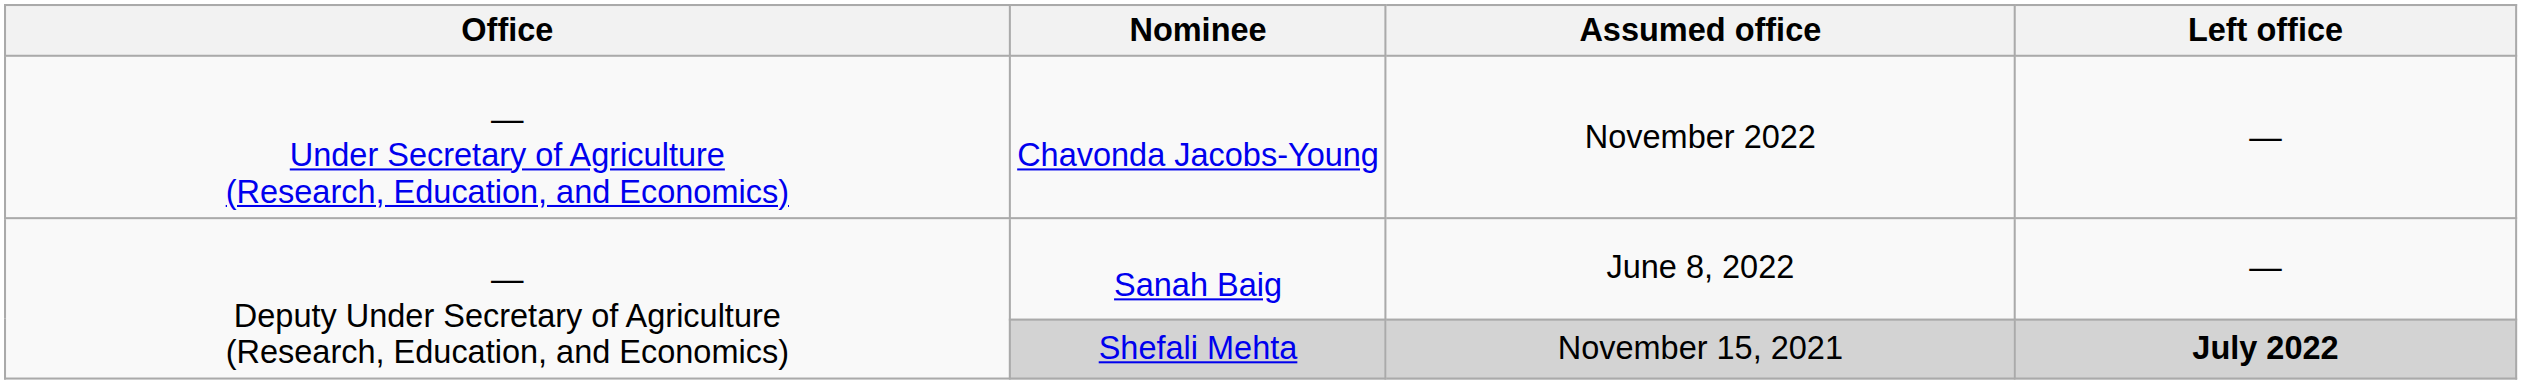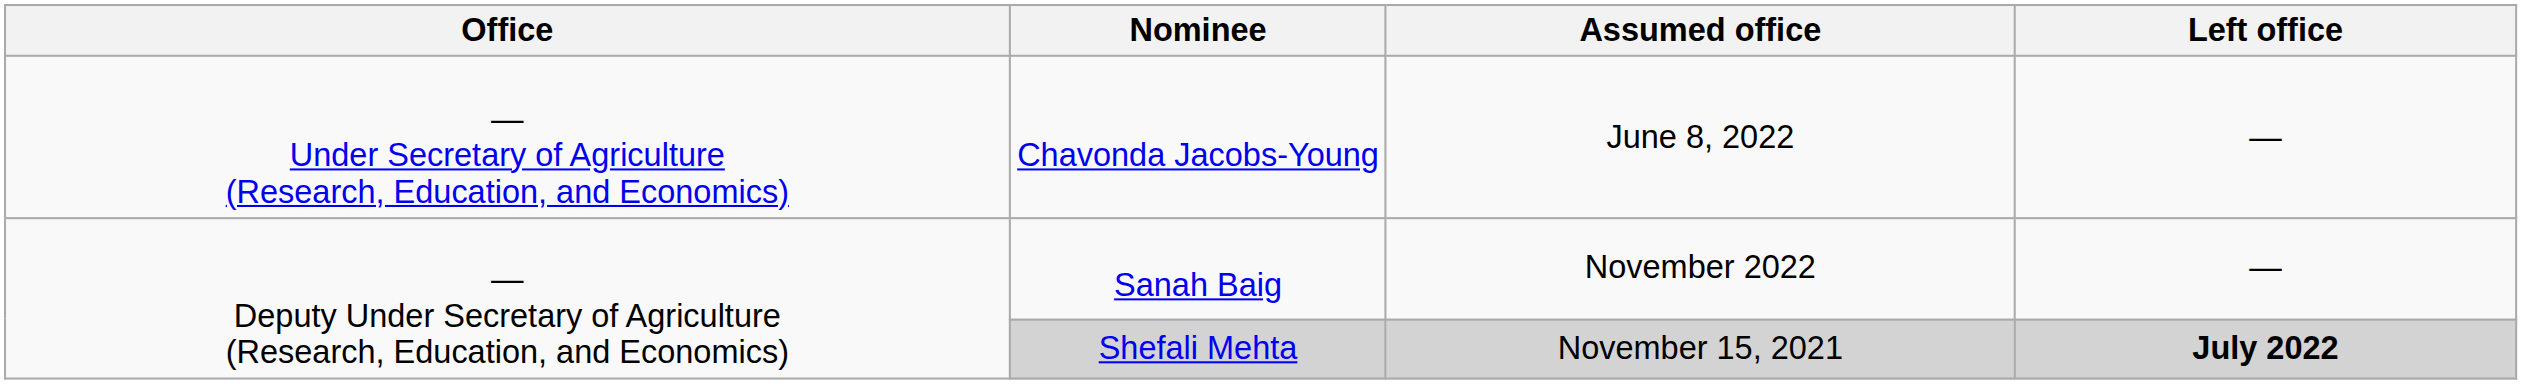Chavonda Jacobs-Young | Assumed office: November 2022 -> June 8, 2022
Sanah Baig | Assumed office: June 8, 2022 -> November 2022
